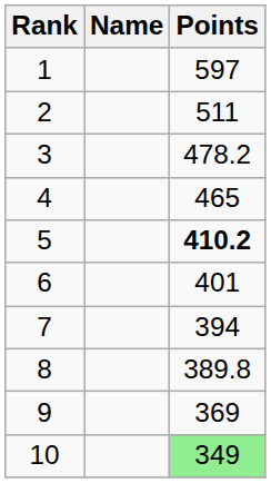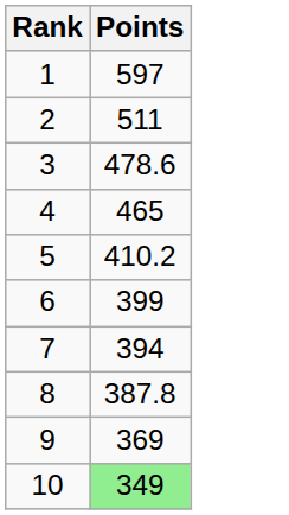- column: Name
3 | Points: 478.2 -> 478.6
5 | Points: bold -> normal
6 | Points: 401 -> 399
8 | Points: 389.8 -> 387.8
